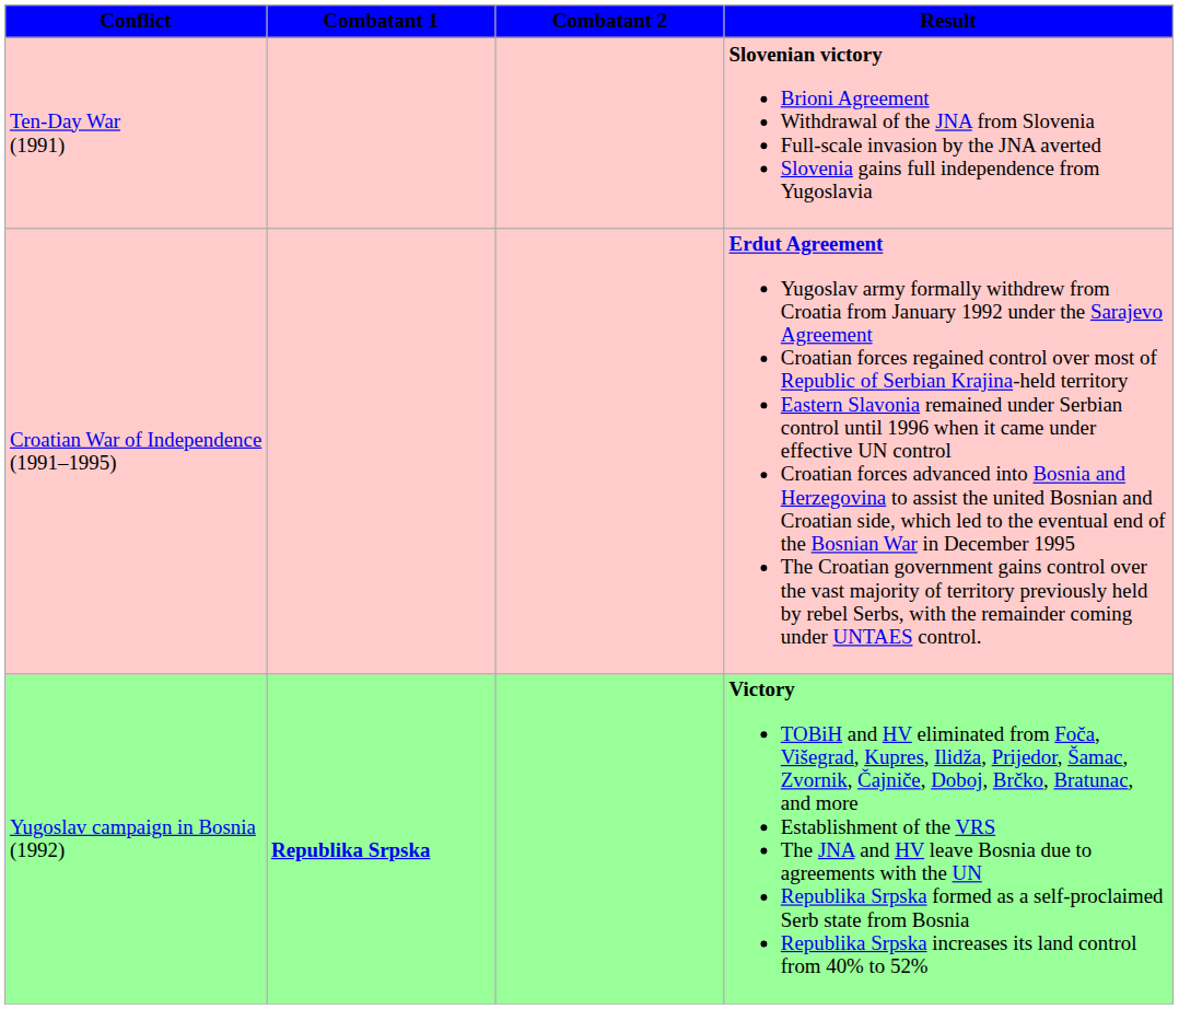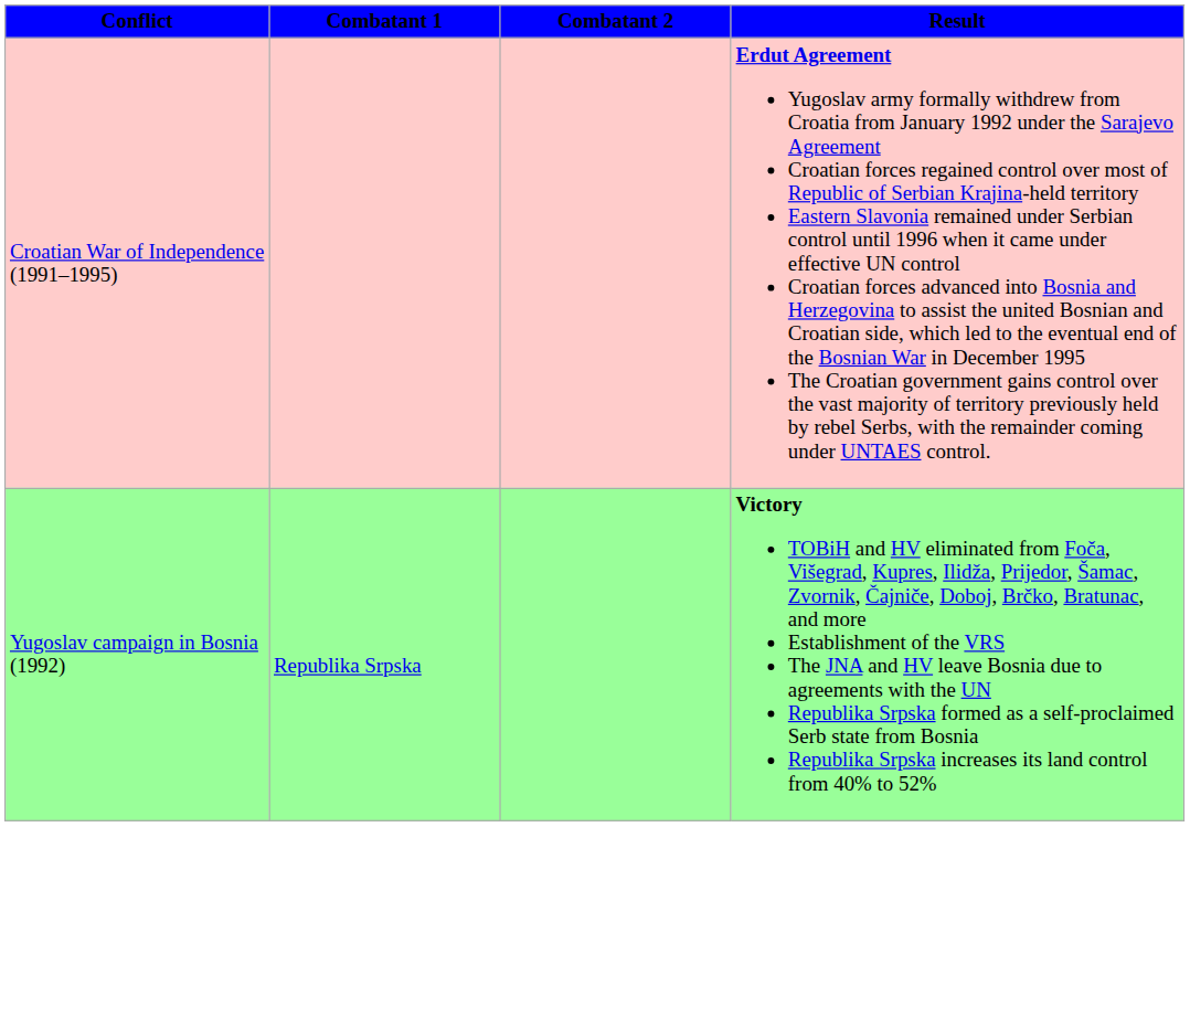- row: Ten-Day War (1991) | Slovenian victory Brioni Agreement Withdrawal of the JNA from Slovenia Full-scale invasion by the JNA averted Slovenia gains full independence from Yugoslavia
Yugoslav campaign in Bosnia (1992) | Combatant 1: bold -> normal
